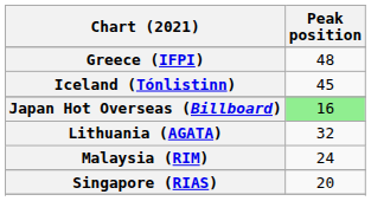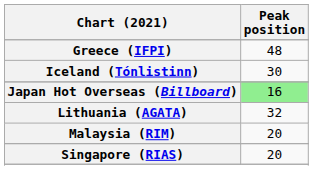Iceland (Tónlistinn) | Peak position: 45 -> 30
Malaysia (RIM) | Peak position: 24 -> 20
